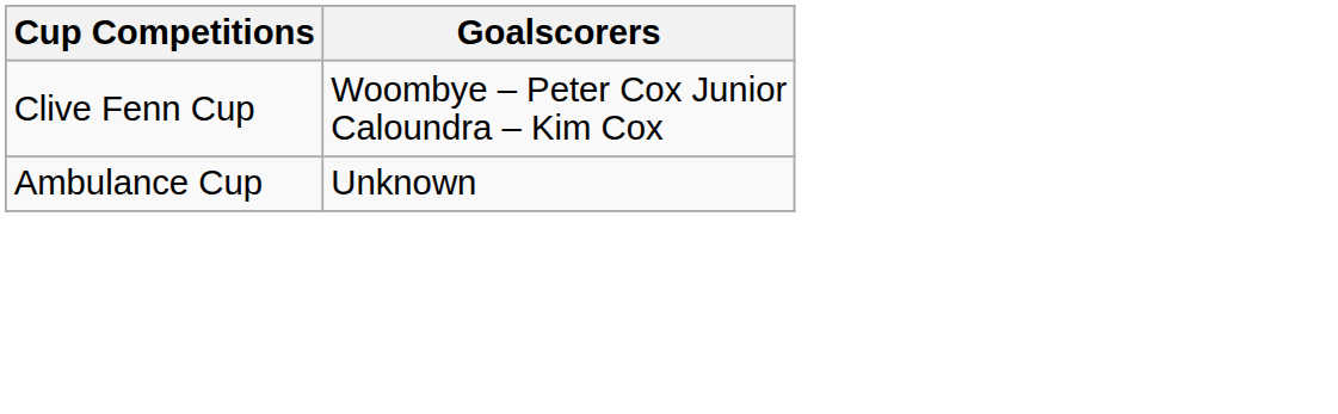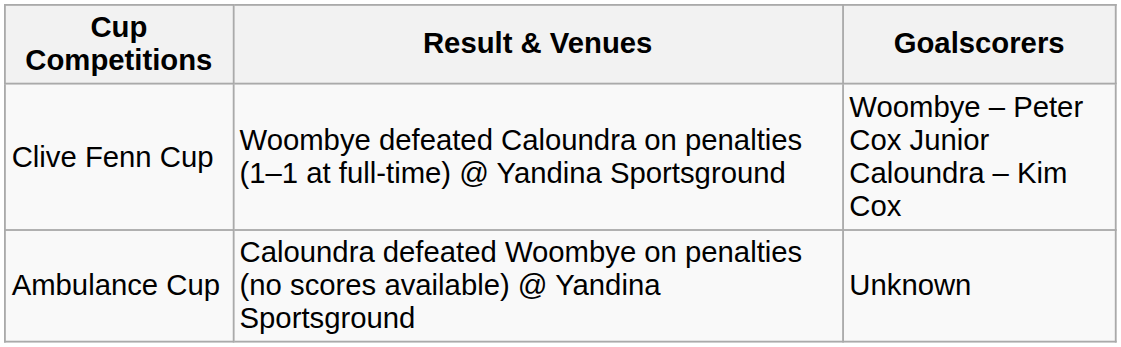+ column: Result & Venues | Woombye defeated Caloundra on penalties (1–1 at full-time) @ Yandina Sportsground | Caloundra defeated Woombye on penalties (no scores available) @ Yandina Sportsground
